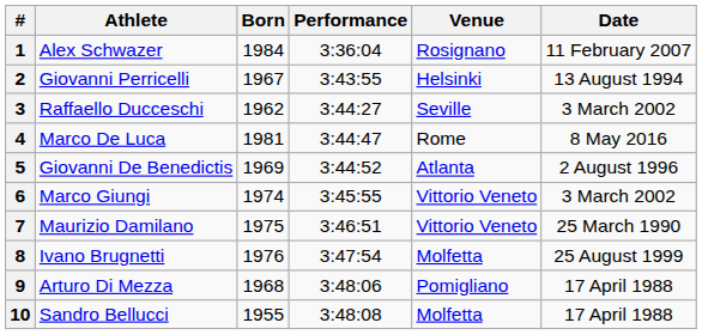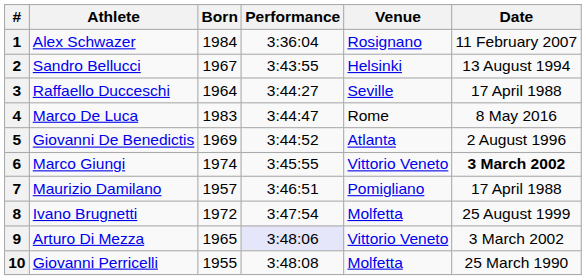2 | Athlete: Giovanni Perricelli -> Sandro Bellucci
3 | Born: 1962 -> 1964
3 | Date: 3 March 2002 -> 17 April 1988
4 | Born: 1981 -> 1983
6 | Date: normal -> bold
7 | Born: 1975 -> 1957
7 | Venue: Vittorio Veneto -> Pomigliano
7 | Date: 25 March 1990 -> 17 April 1988
8 | Born: 1976 -> 1972
9 | Born: 1968 -> 1965
9 | Performance: no background -> lavender background
9 | Venue: Pomigliano -> Vittorio Veneto
9 | Date: 17 April 1988 -> 3 March 2002
10 | Athlete: Sandro Bellucci -> Giovanni Perricelli
10 | Date: 17 April 1988 -> 25 March 1990
